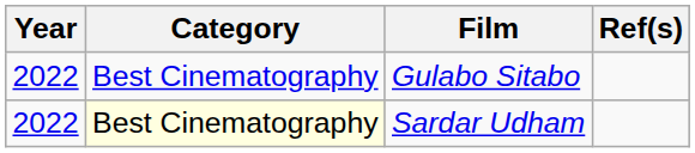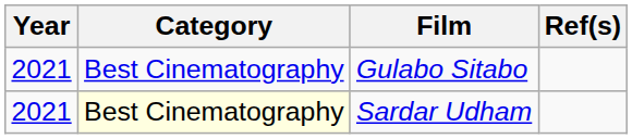Gulabo Sitabo | Year: 2022 -> 2021
Sardar Udham | Year: 2022 -> 2021
